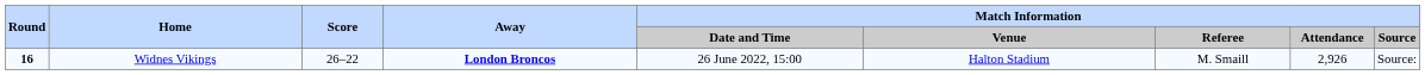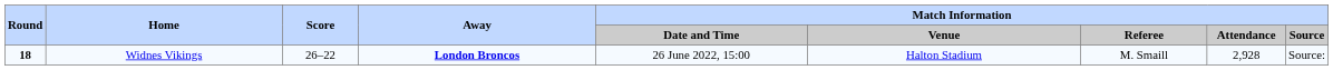Widnes Vikings | Round: 16 -> 18
Widnes Vikings | Match Information / Attendance: 2,926 -> 2,928
